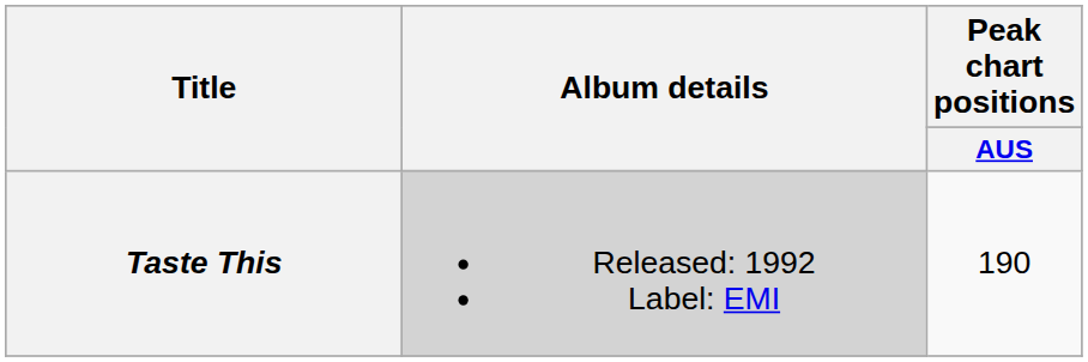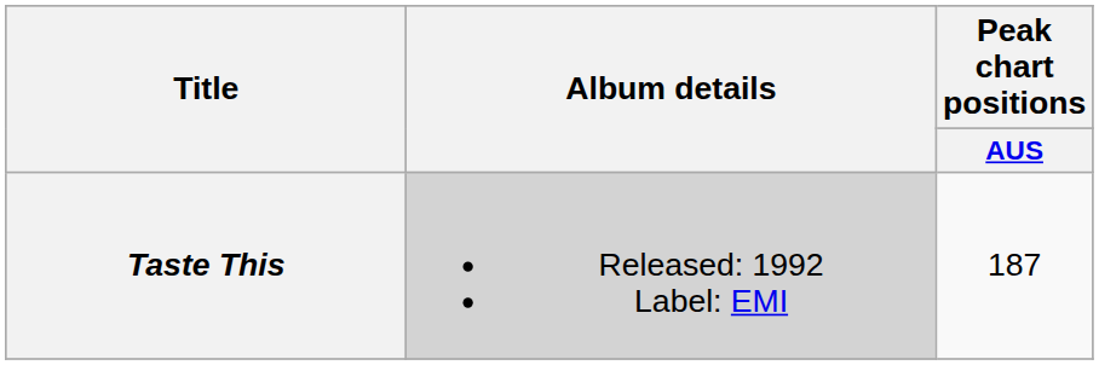Taste This | Peak chart positions / AUS: 190 -> 187
